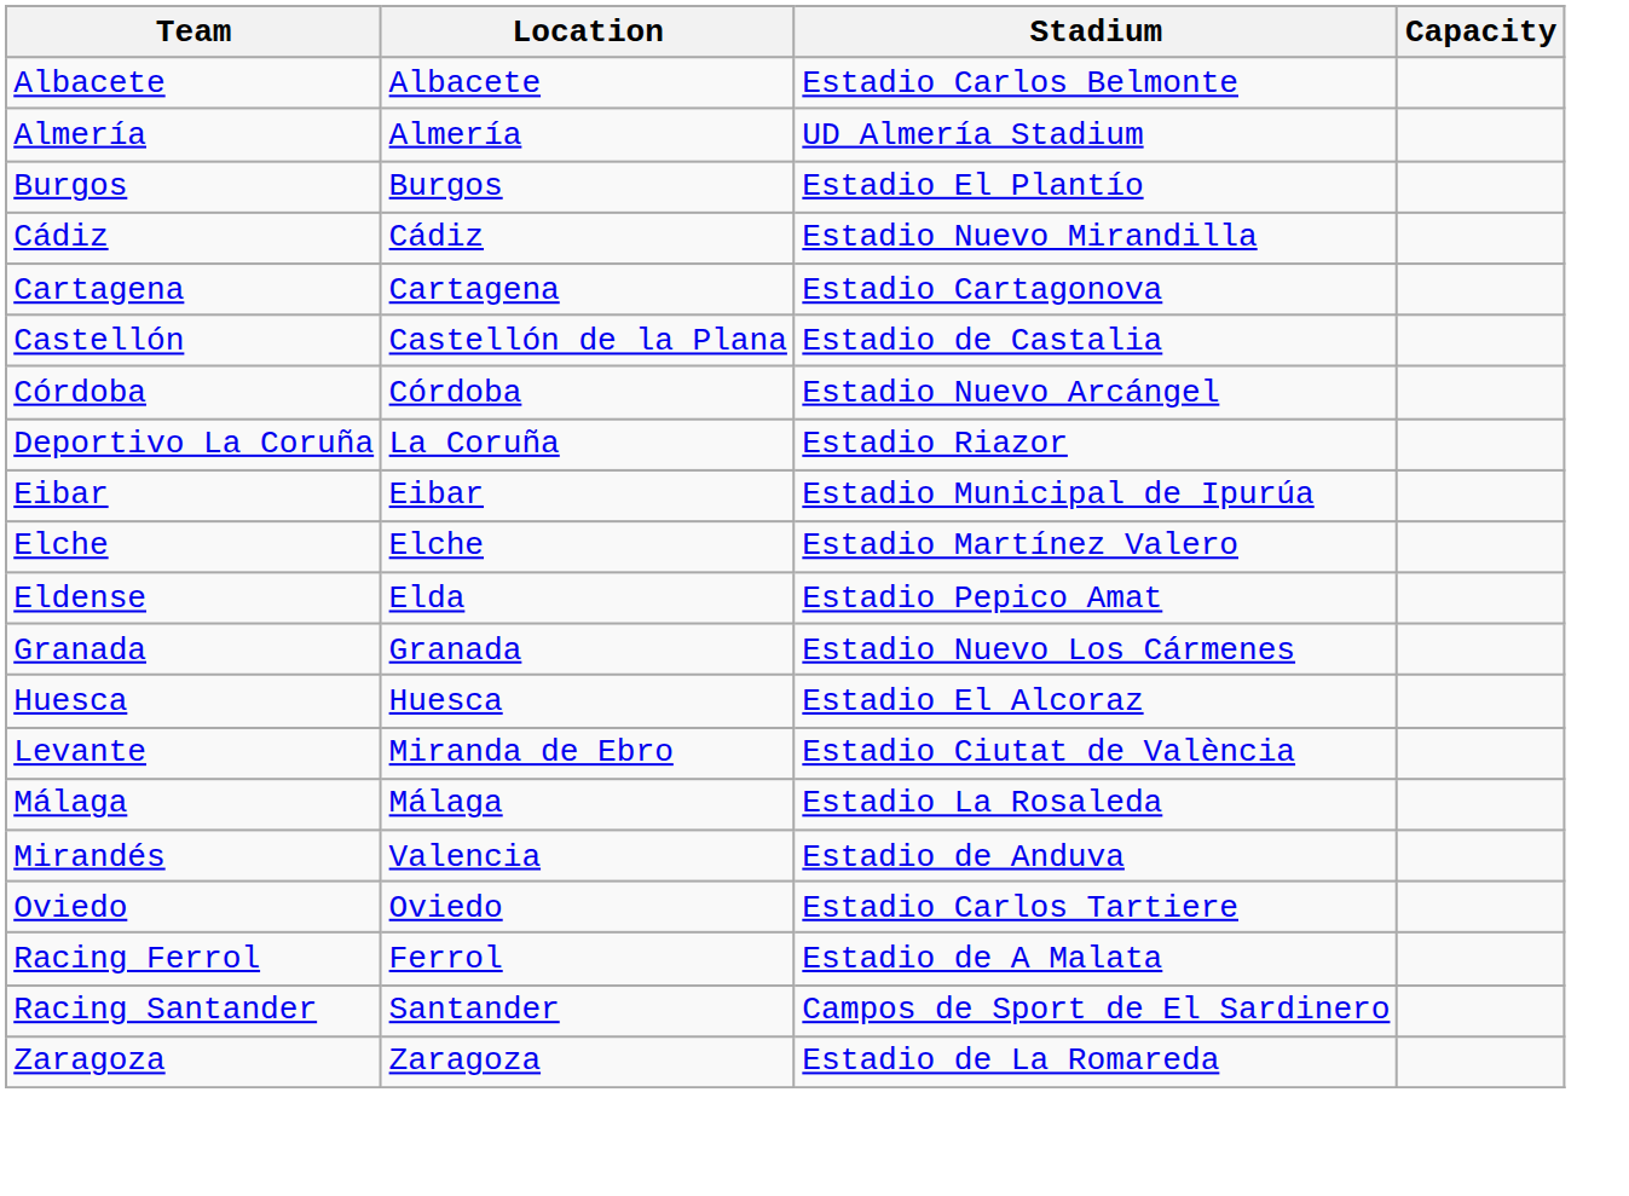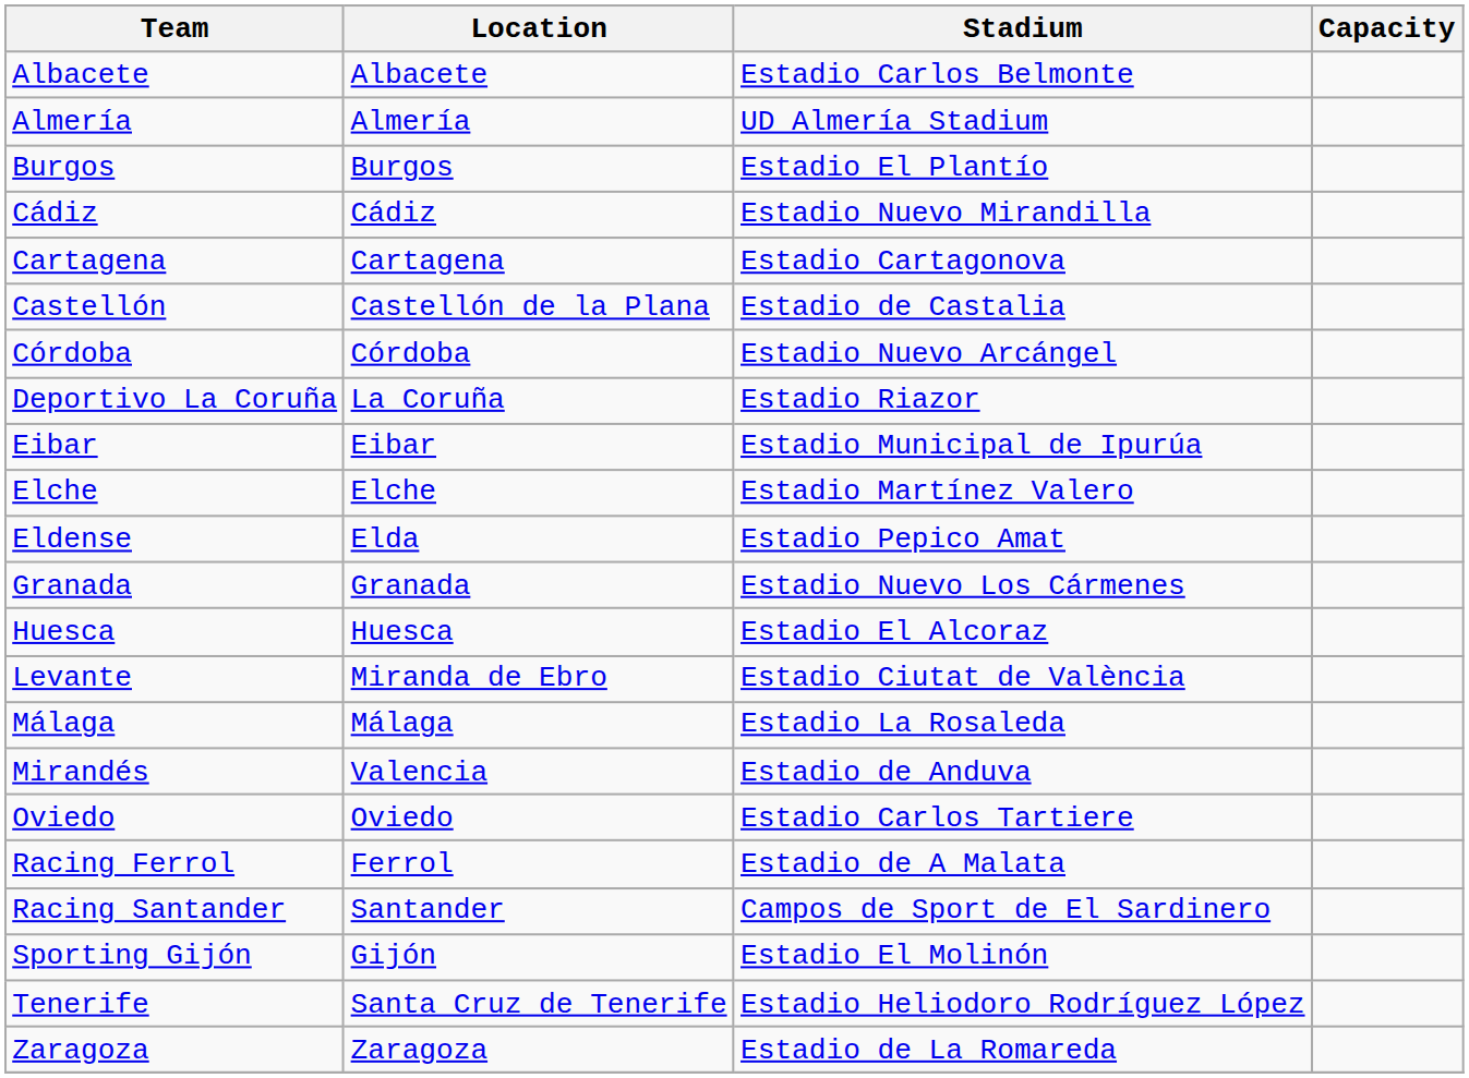+ row: Sporting Gijón | Gijón | Estadio El Molinón
+ row: Tenerife | Santa Cruz de Tenerife | Estadio Heliodoro Rodríguez López
